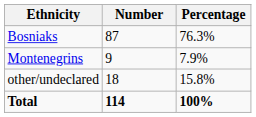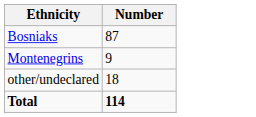- column: Percentage | 76.3% | 7.9% | 15.8% | 100%
